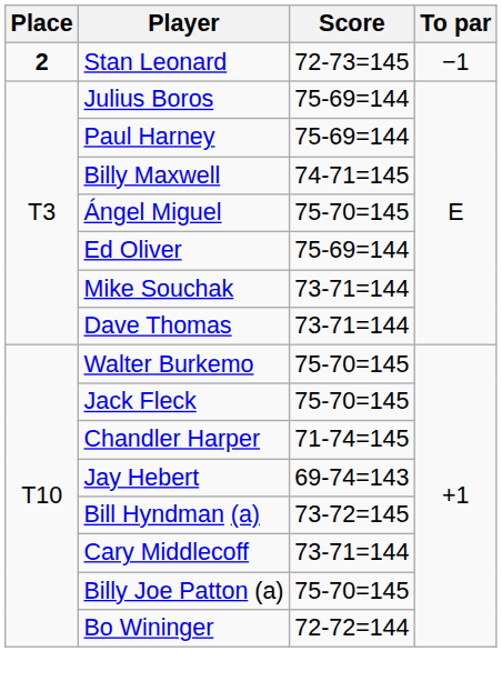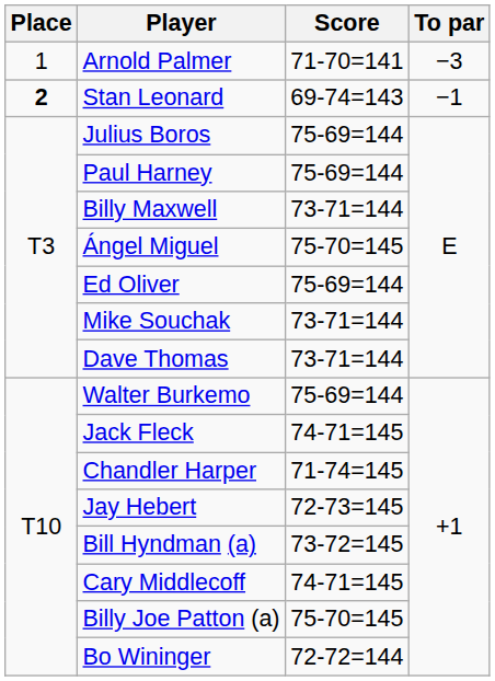+ row: 1 | Arnold Palmer | 71-70=141 | −3
Stan Leonard | Score: 72-73=145 -> 69-74=143
Billy Maxwell | Score: 74-71=145 -> 73-71=144
Walter Burkemo | Score: 75-70=145 -> 75-69=144
Jack Fleck | Score: 75-70=145 -> 74-71=145
Jay Hebert | Score: 69-74=143 -> 72-73=145
Cary Middlecoff | Score: 73-71=144 -> 74-71=145
